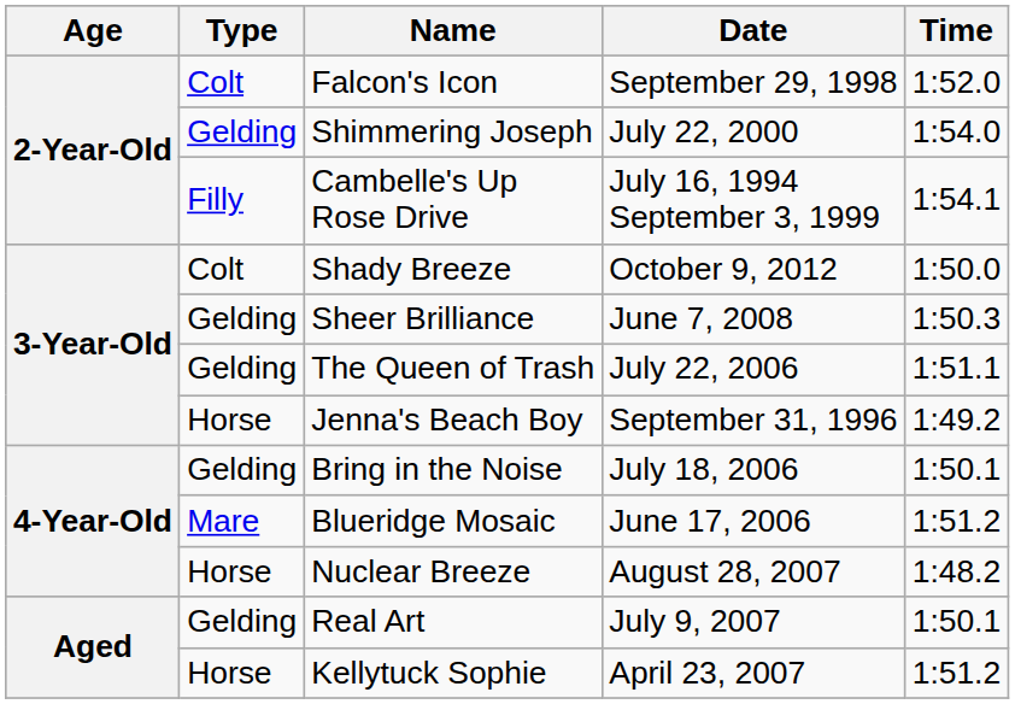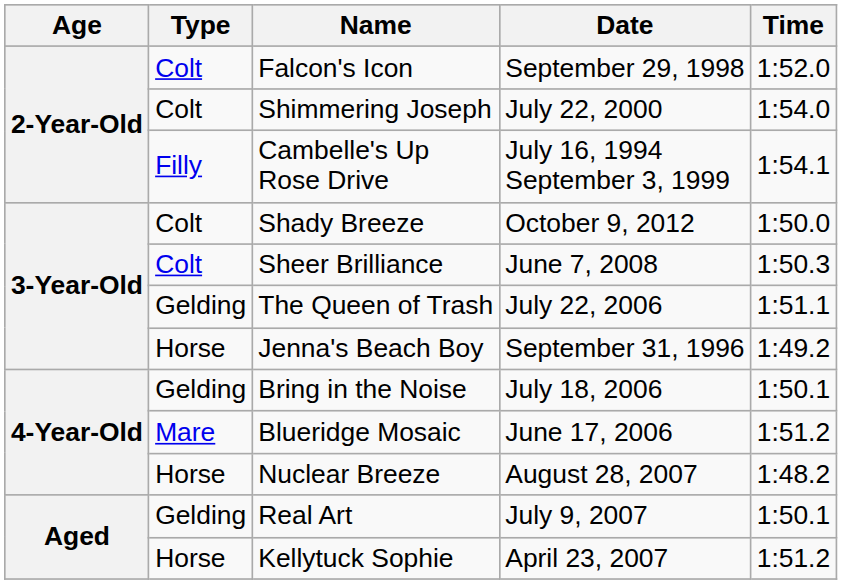Shimmering Joseph | Type: Gelding -> Colt
Sheer Brilliance | Type: Gelding -> Colt
